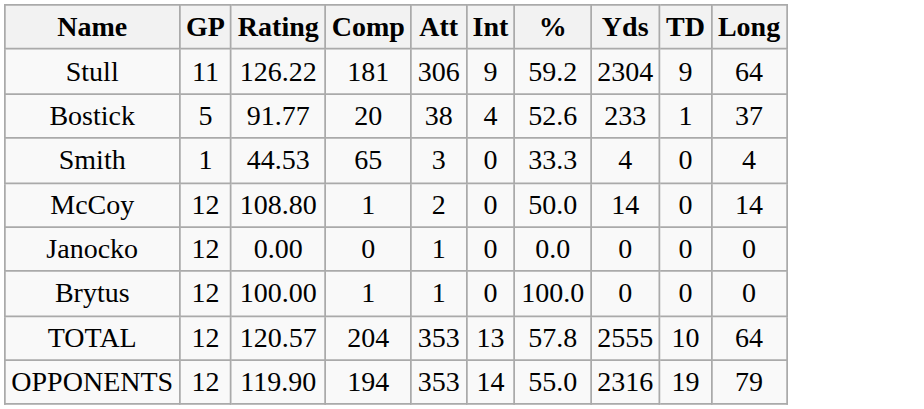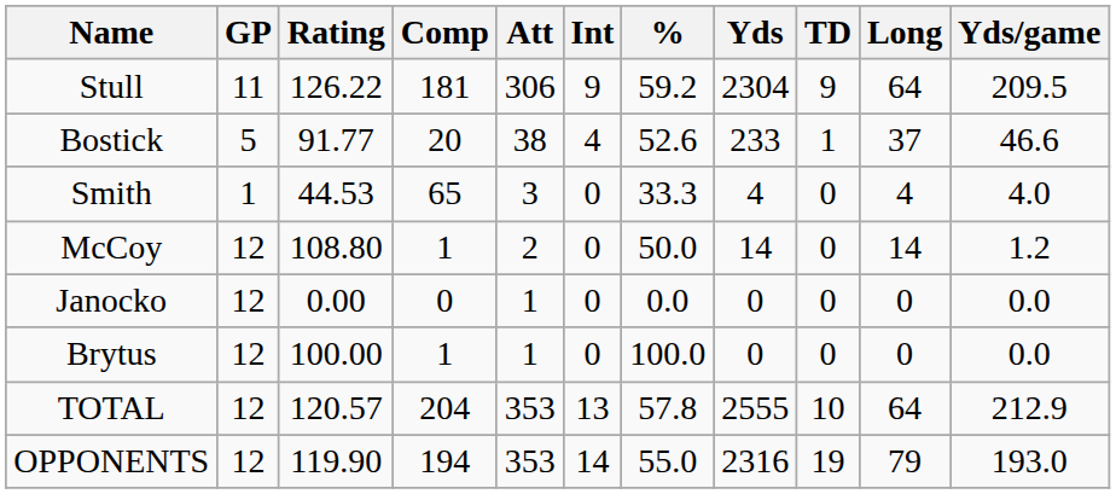+ column: Yds/game | 209.5 | 46.6 | 4.0 | 1.2 | 0.0 | 0.0 | 212.9 | 193.0
